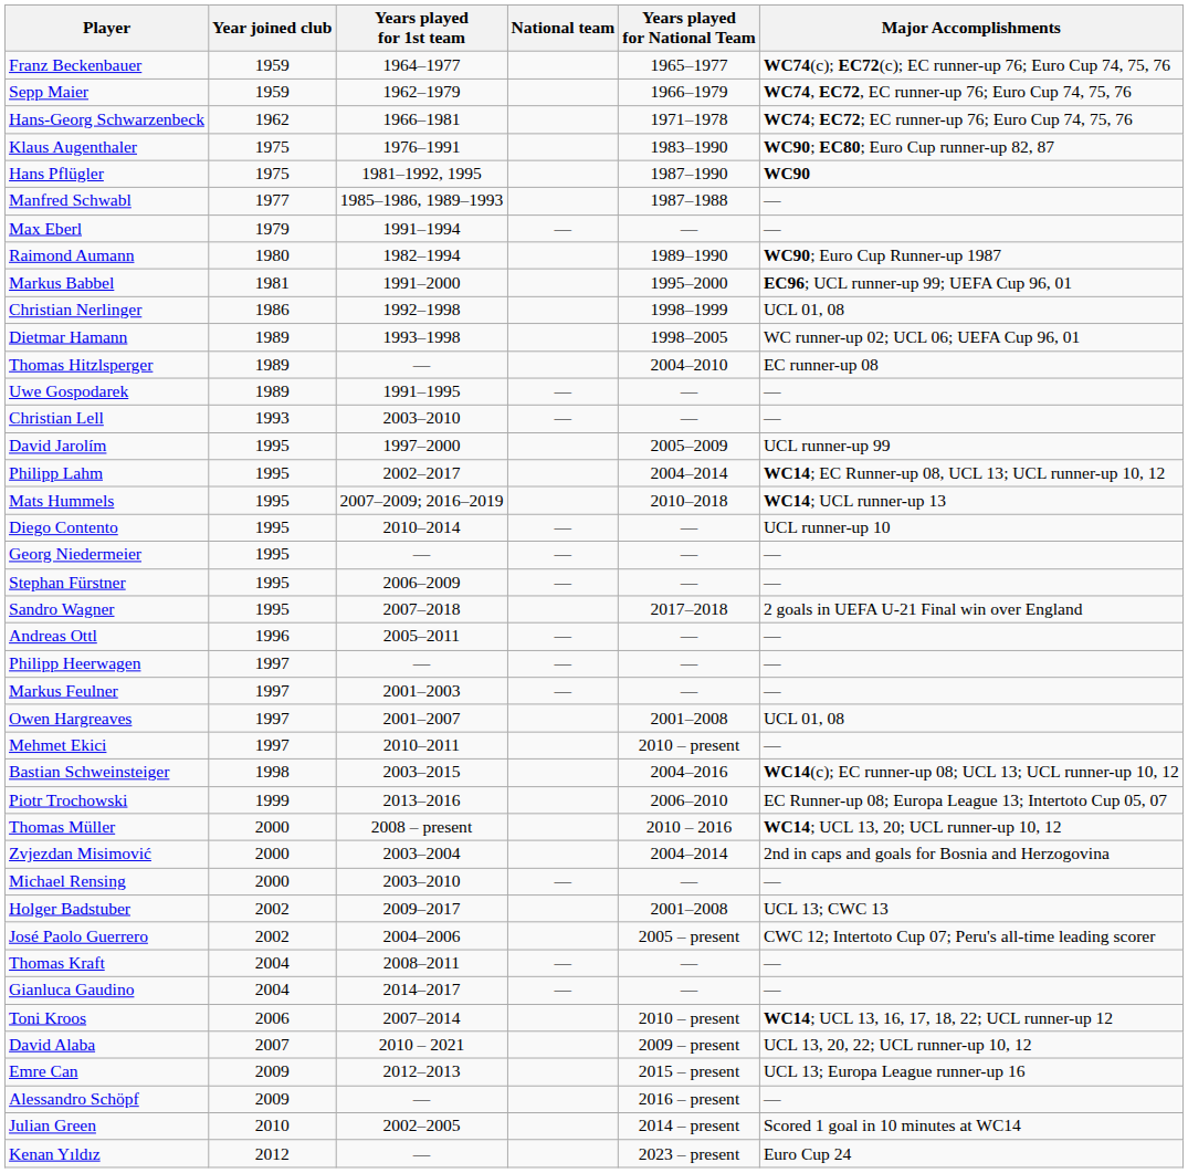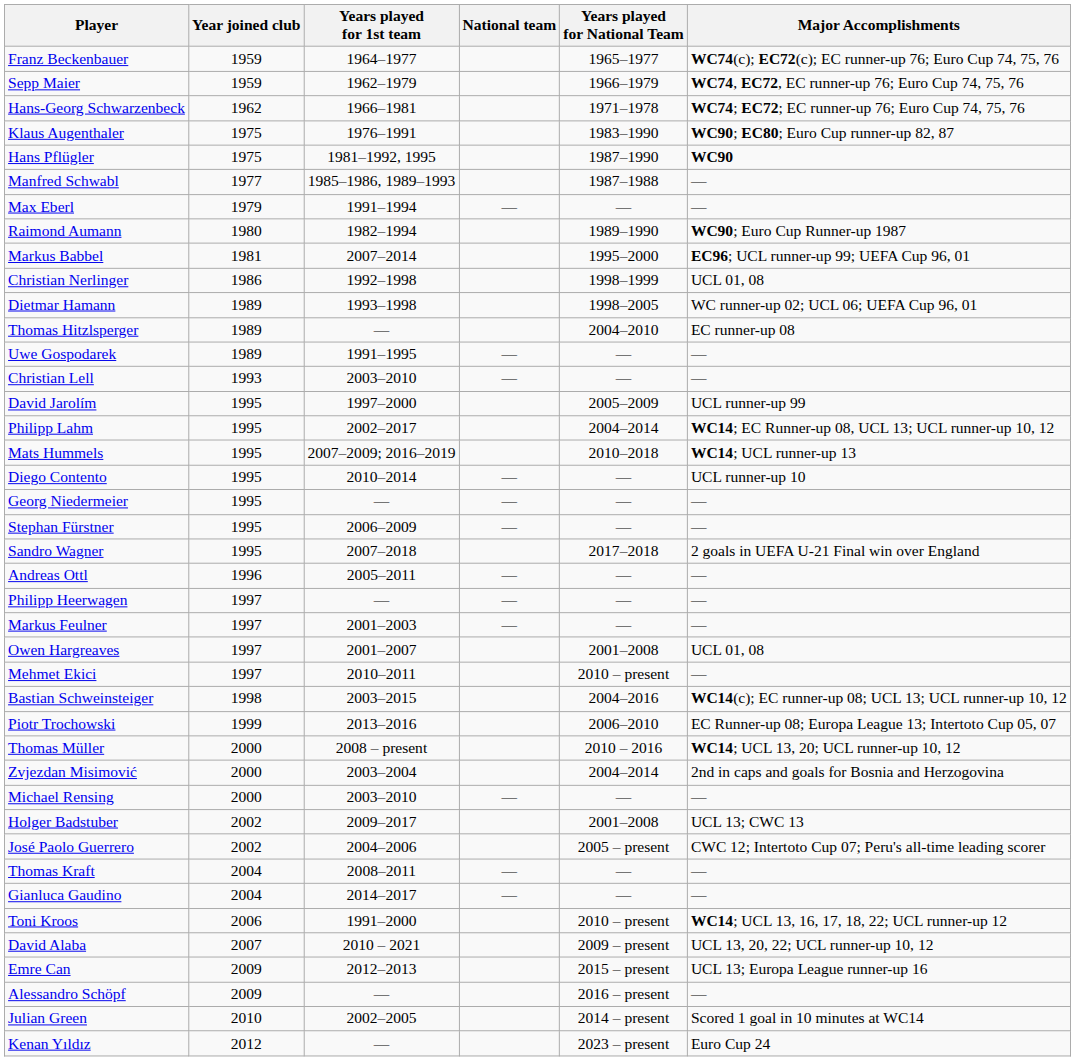Markus Babbel | Years played for 1st team: 1991–2000 -> 2007–2014
Toni Kroos | Years played for 1st team: 2007–2014 -> 1991–2000
